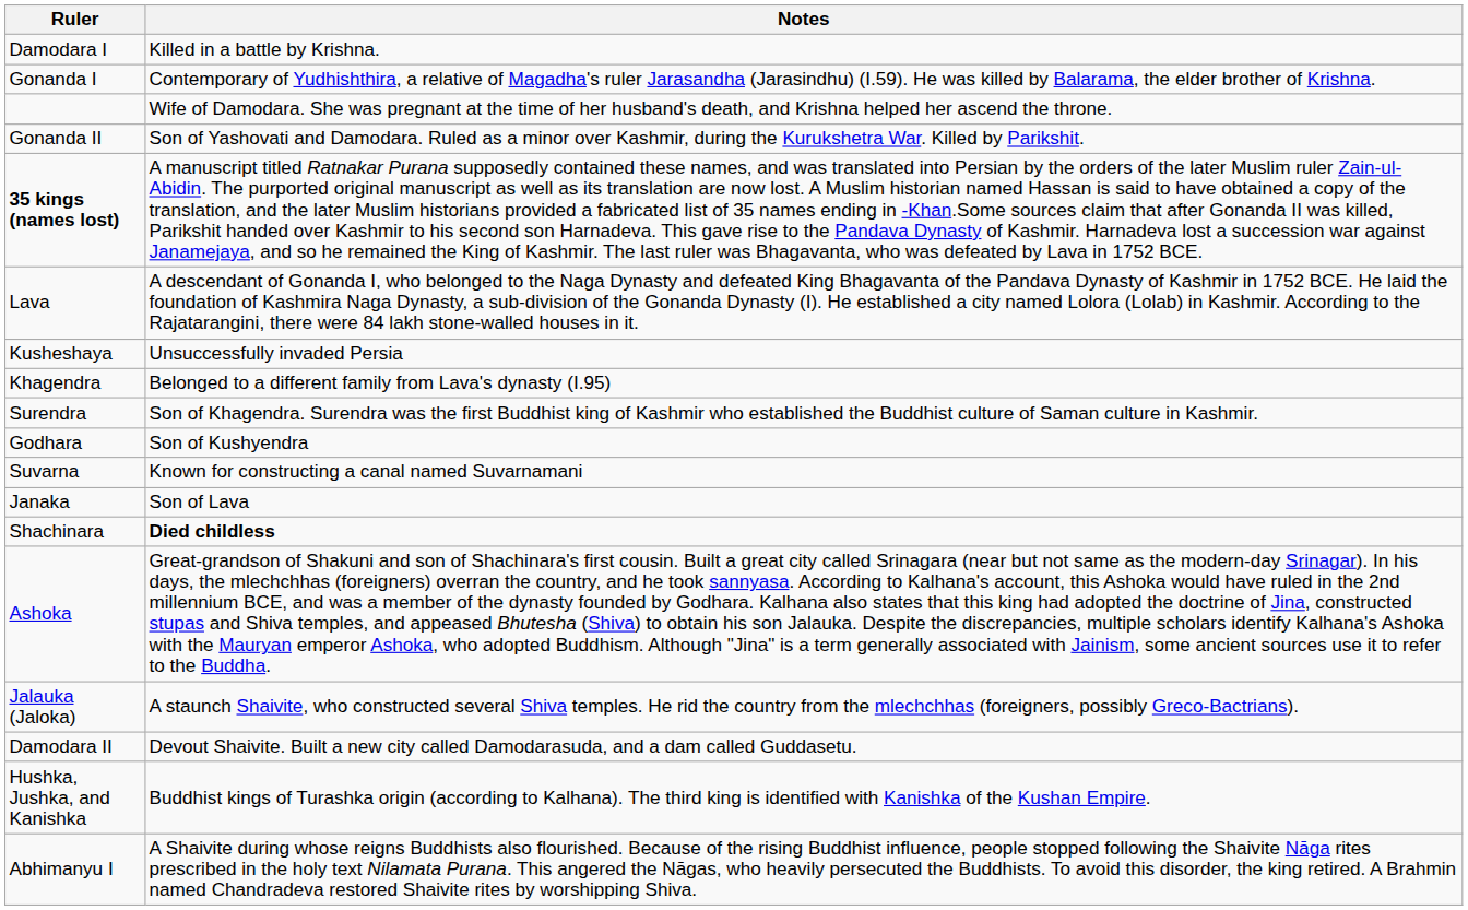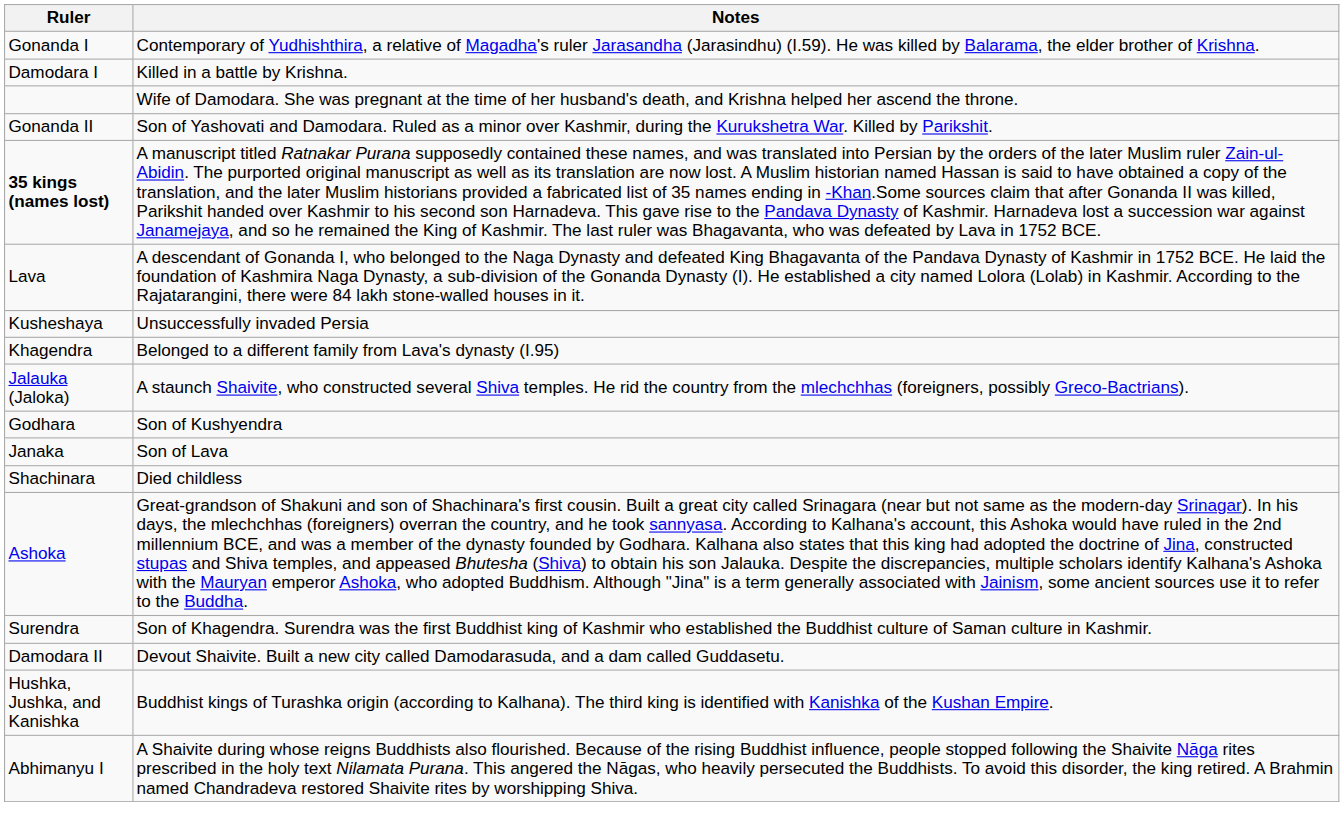rows swapped: Gonanda I <-> Damodara I
rows swapped: Surendra <-> Jalauka (Jaloka)
- row: Suvarna | Known for constructing a canal named Suvarnamani
Shachinara | Notes: bold -> normal
